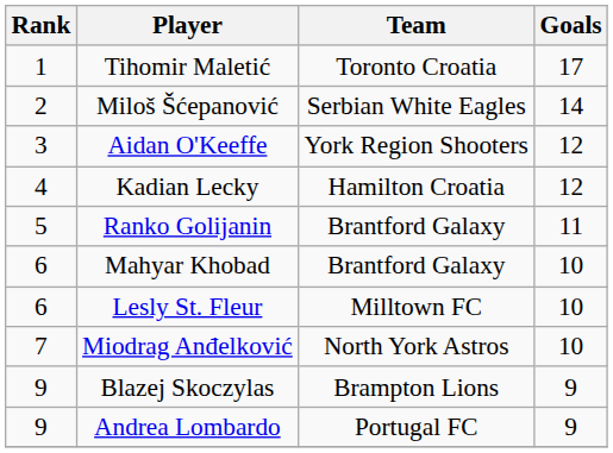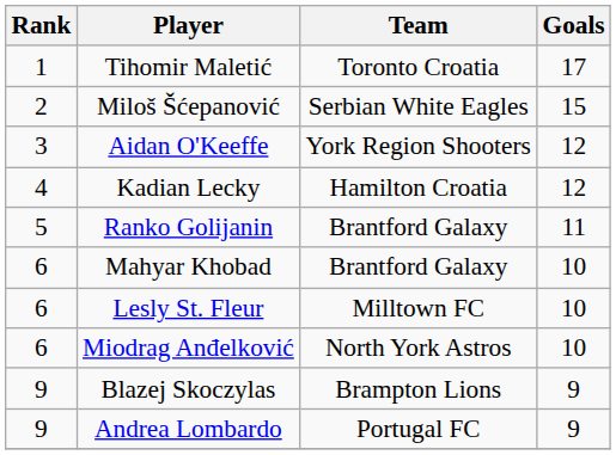Miloš Šćepanović | Goals: 14 -> 15
Miodrag Anđelković | Rank: 7 -> 6
